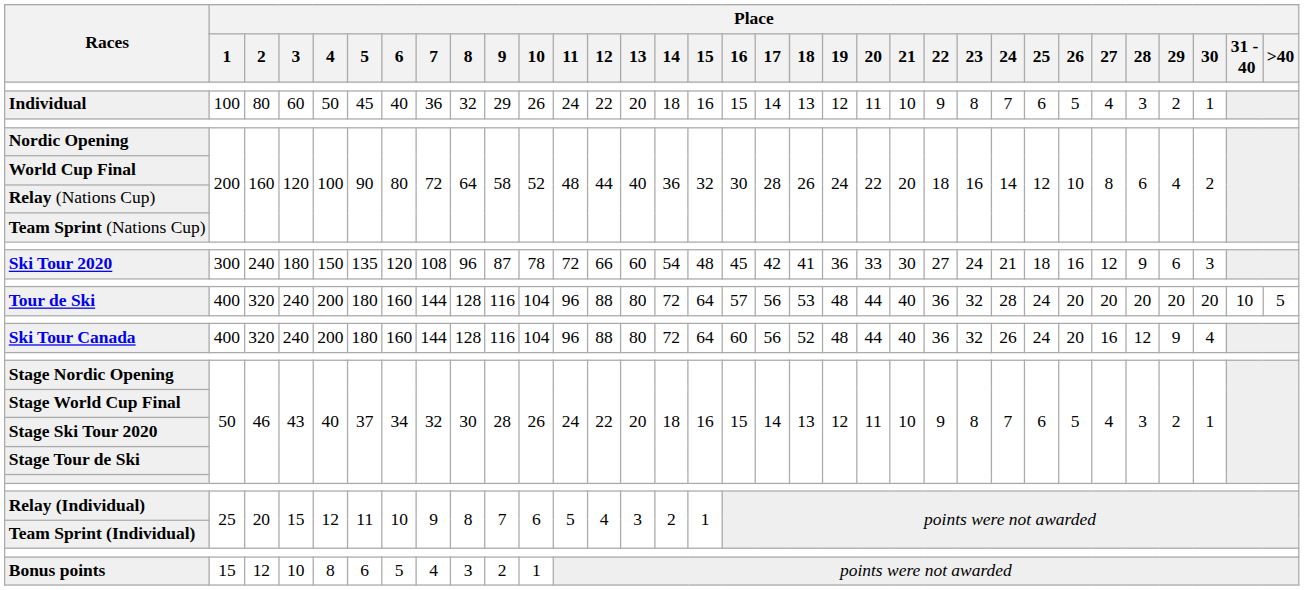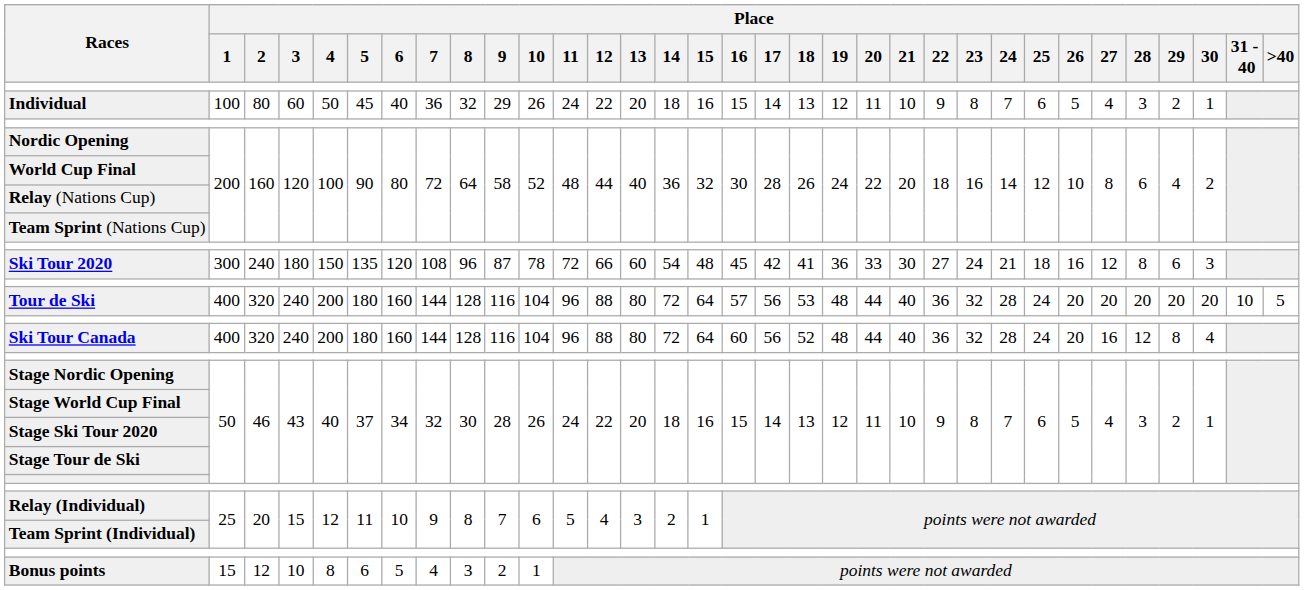Ski Tour 2020 | Place / 28: 9 -> 8
Ski Tour Canada | Place / 24: 26 -> 28
Ski Tour Canada | Place / 29: 9 -> 8
